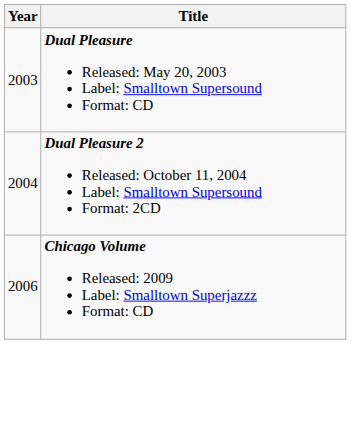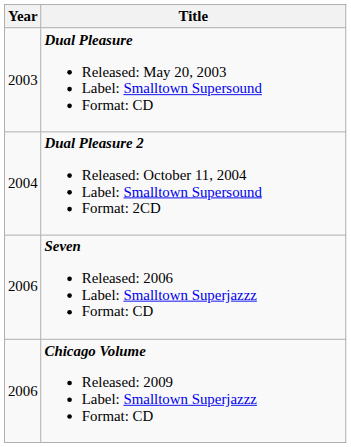+ row: 2006 | Seven Released: 2006 Label: Smalltown Superjazzz Format: CD
